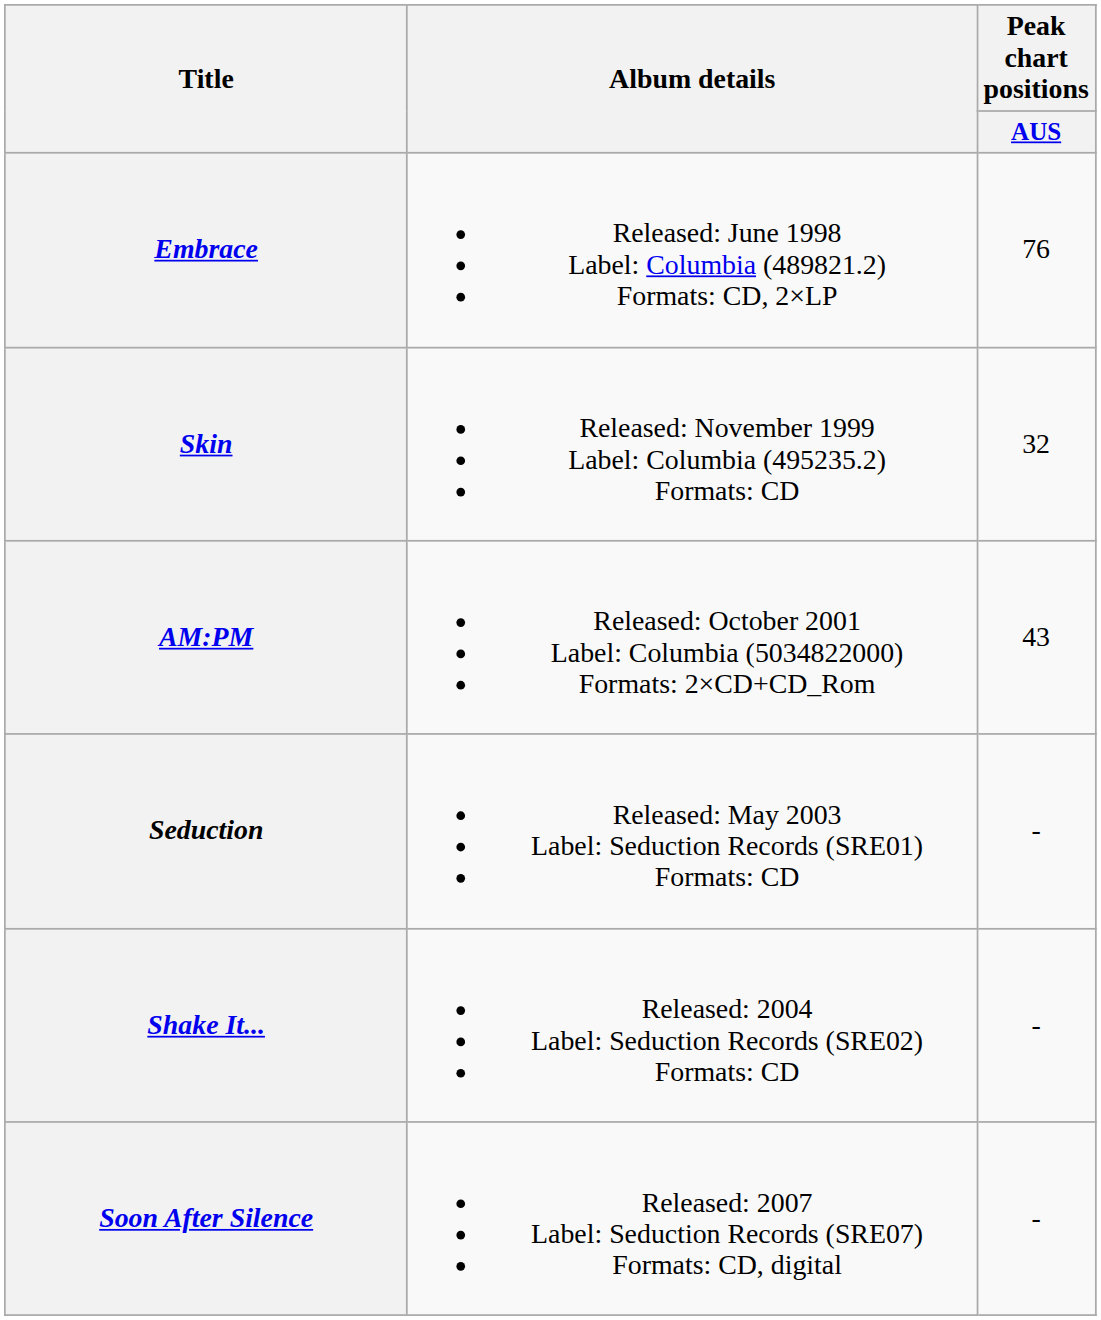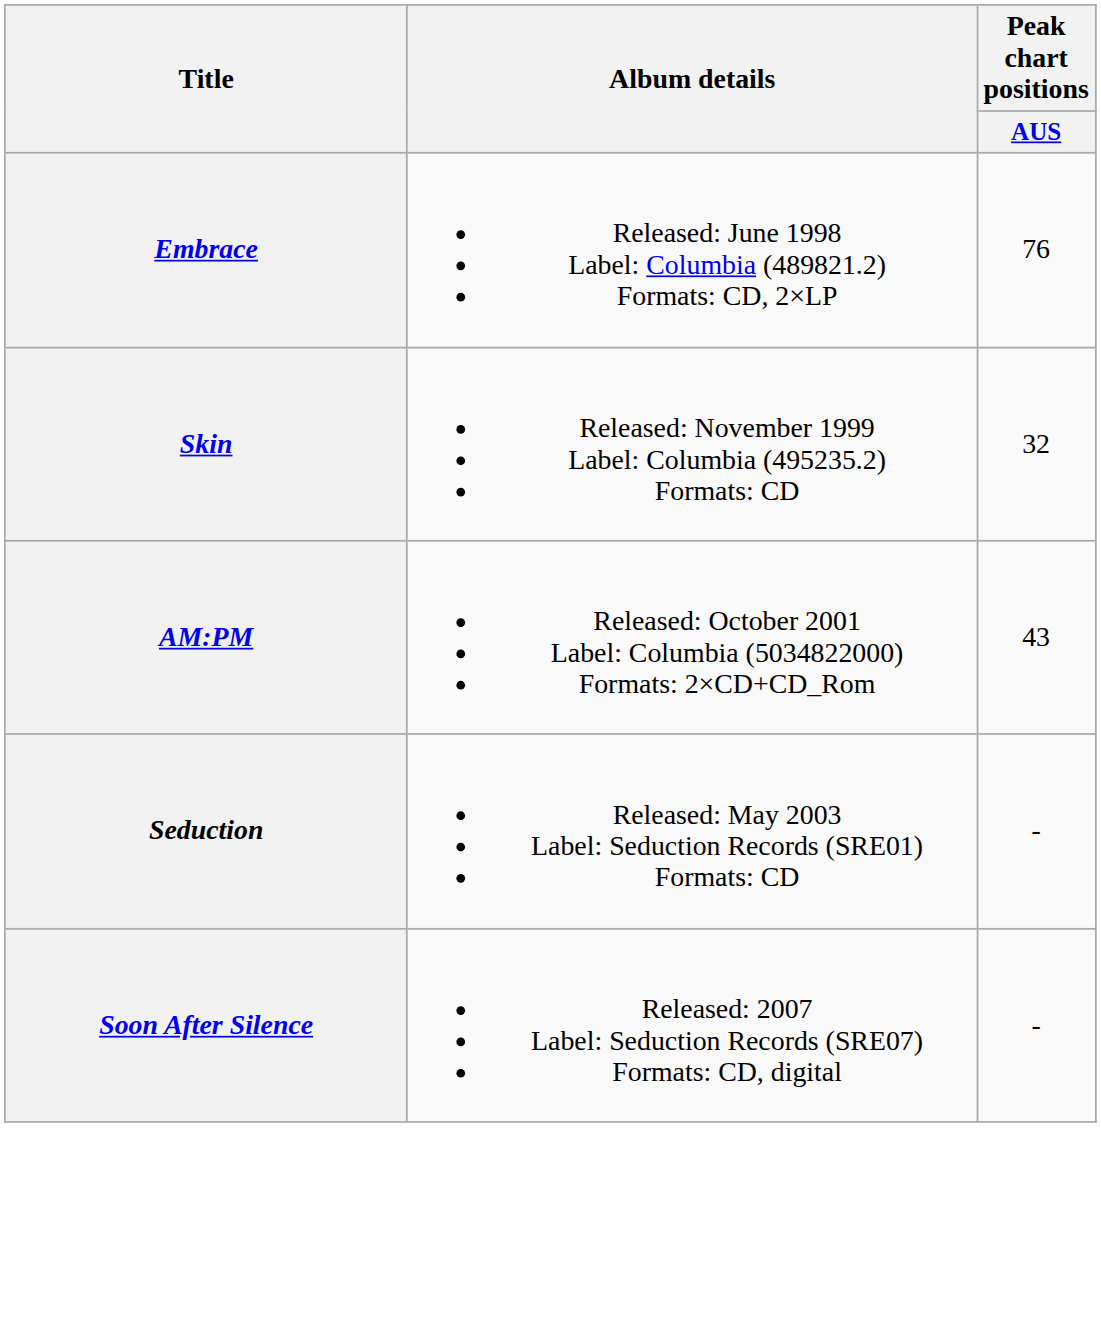- row: Shake It... | Released: 2004 Label: Seduction Records (SRE02) Formats: CD | -
